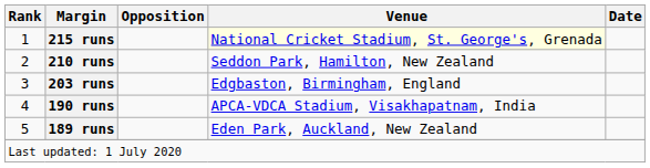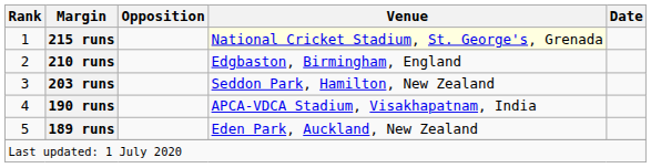210 runs | Venue: Seddon Park, Hamilton, New Zealand -> Edgbaston, Birmingham, England
203 runs | Venue: Edgbaston, Birmingham, England -> Seddon Park, Hamilton, New Zealand
